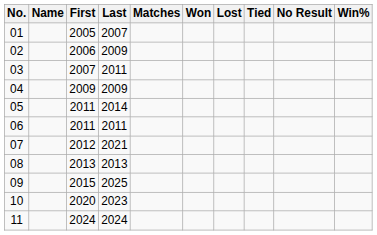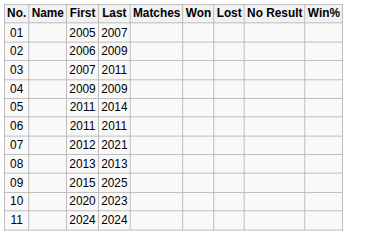- column: Tied
